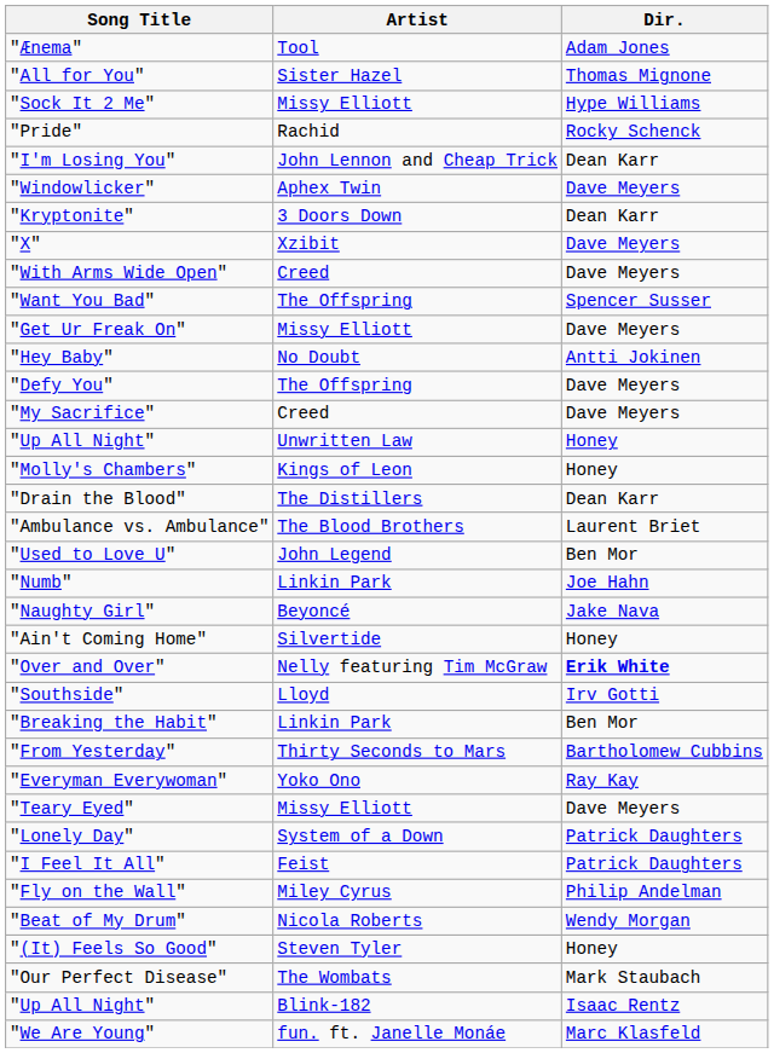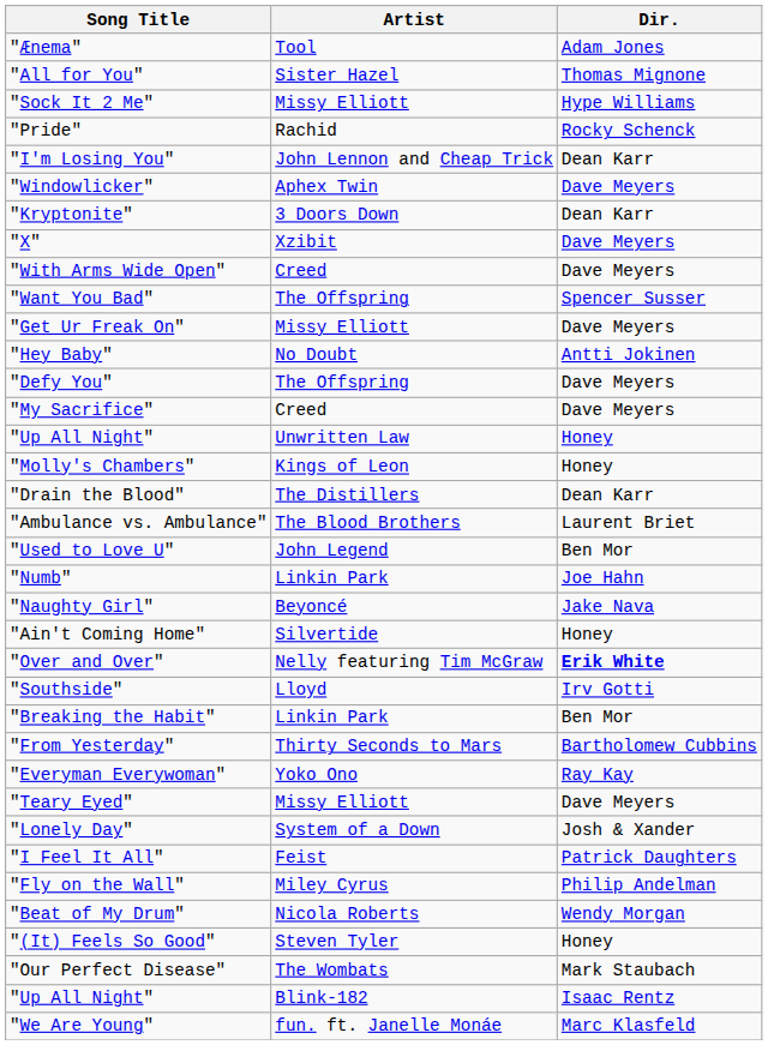"Lonely Day" | Dir.: Patrick Daughters -> Josh & Xander
